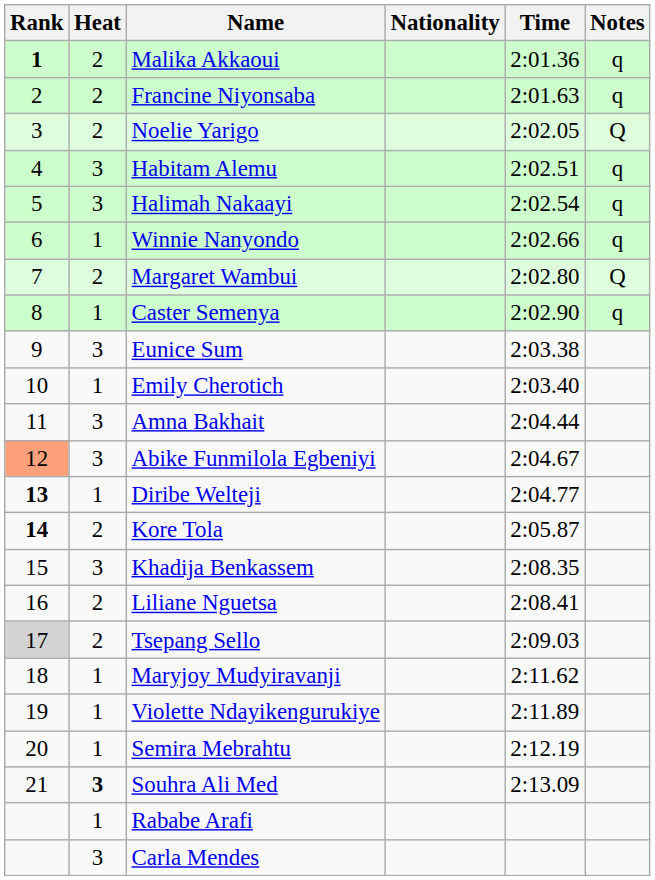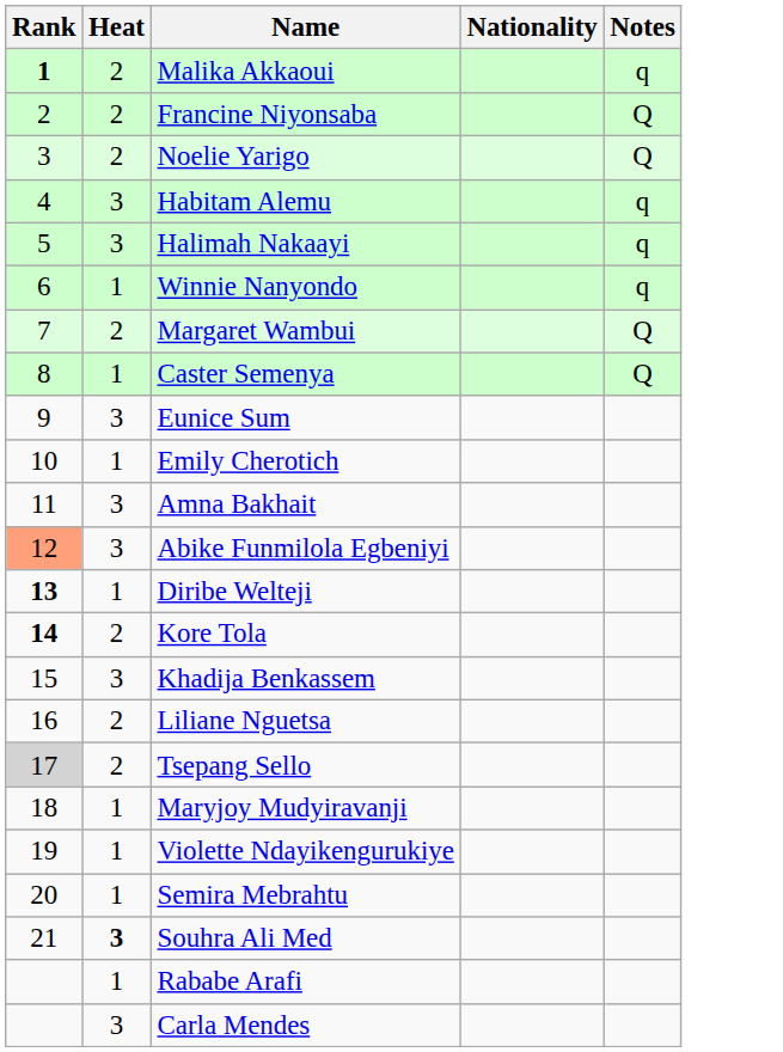- column: Time | 2:01.36 | 2:01.63 | 2:02.05 | 2:02.51 | 2:02.54 | 2:02.66 | 2:02.80 | 2:02.90 | 2:03.38 | 2:03.40 | 2:04.44 | 2:04.67 | 2:04.77 | 2:05.87 | 2:08.35 | 2:08.41 | 2:09.03 | 2:11.62 | 2:11.89 | 2:12.19 | 2:13.09
Francine Niyonsaba | Notes: q -> Q
Caster Semenya | Notes: q -> Q
